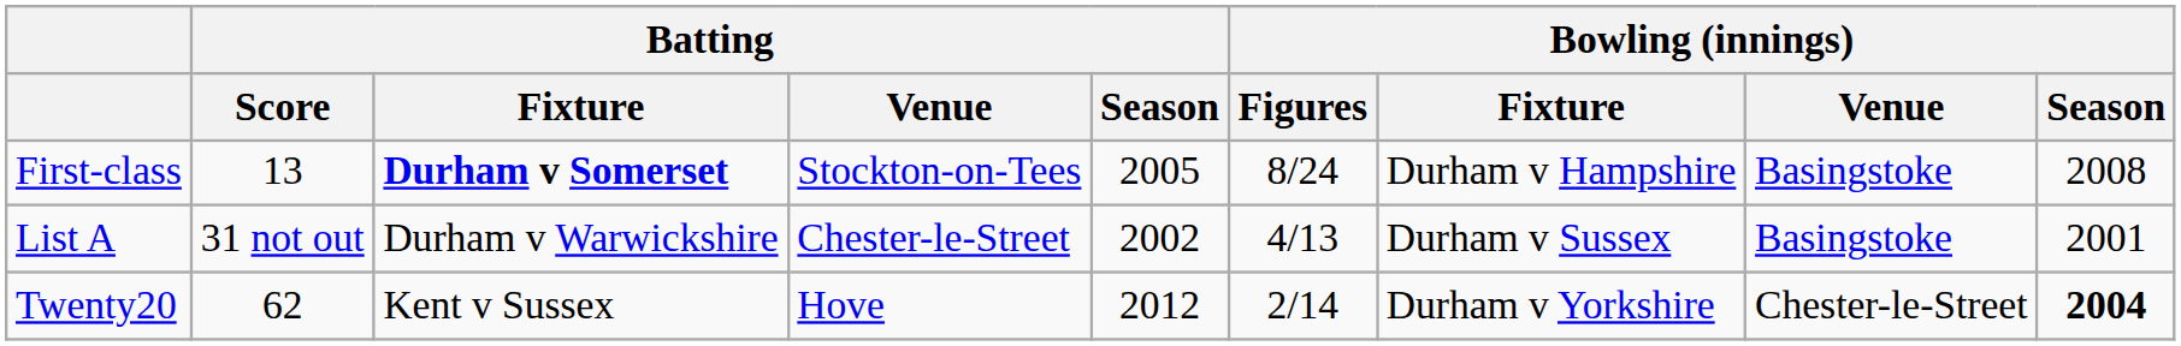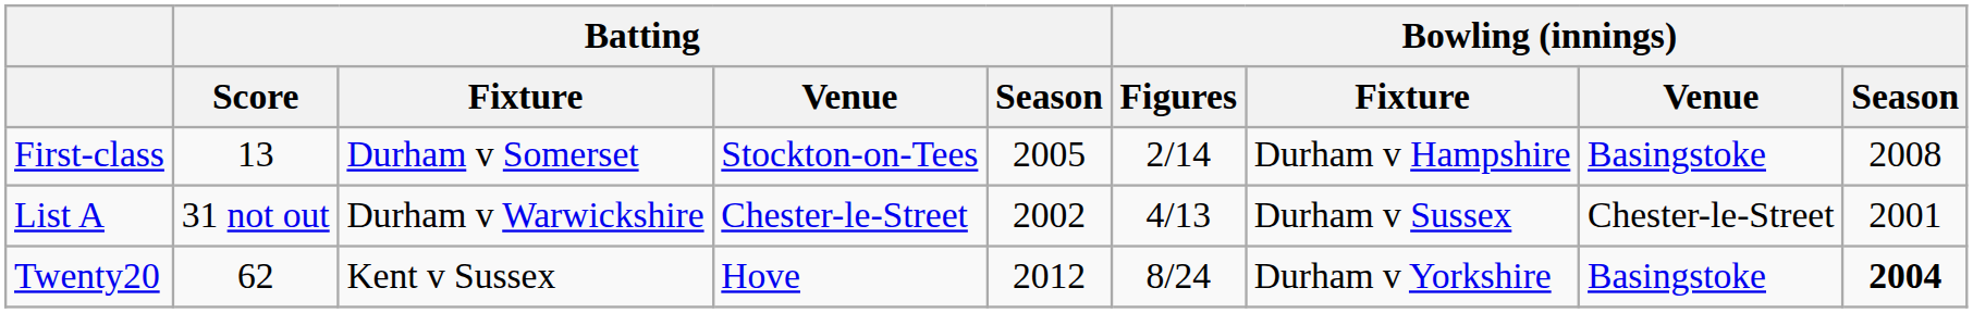First-class | Batting / Fixture: bold -> normal
First-class | Bowling (innings) / Figures: 8/24 -> 2/14
List A | Bowling (innings) / Venue: Basingstoke -> Chester-le-Street
Twenty20 | Bowling (innings) / Figures: 2/14 -> 8/24
Twenty20 | Bowling (innings) / Venue: Chester-le-Street -> Basingstoke
